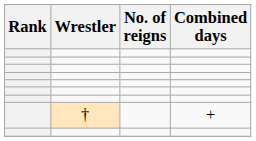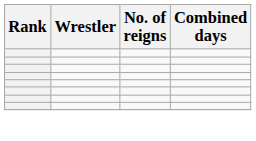- row: † | +
